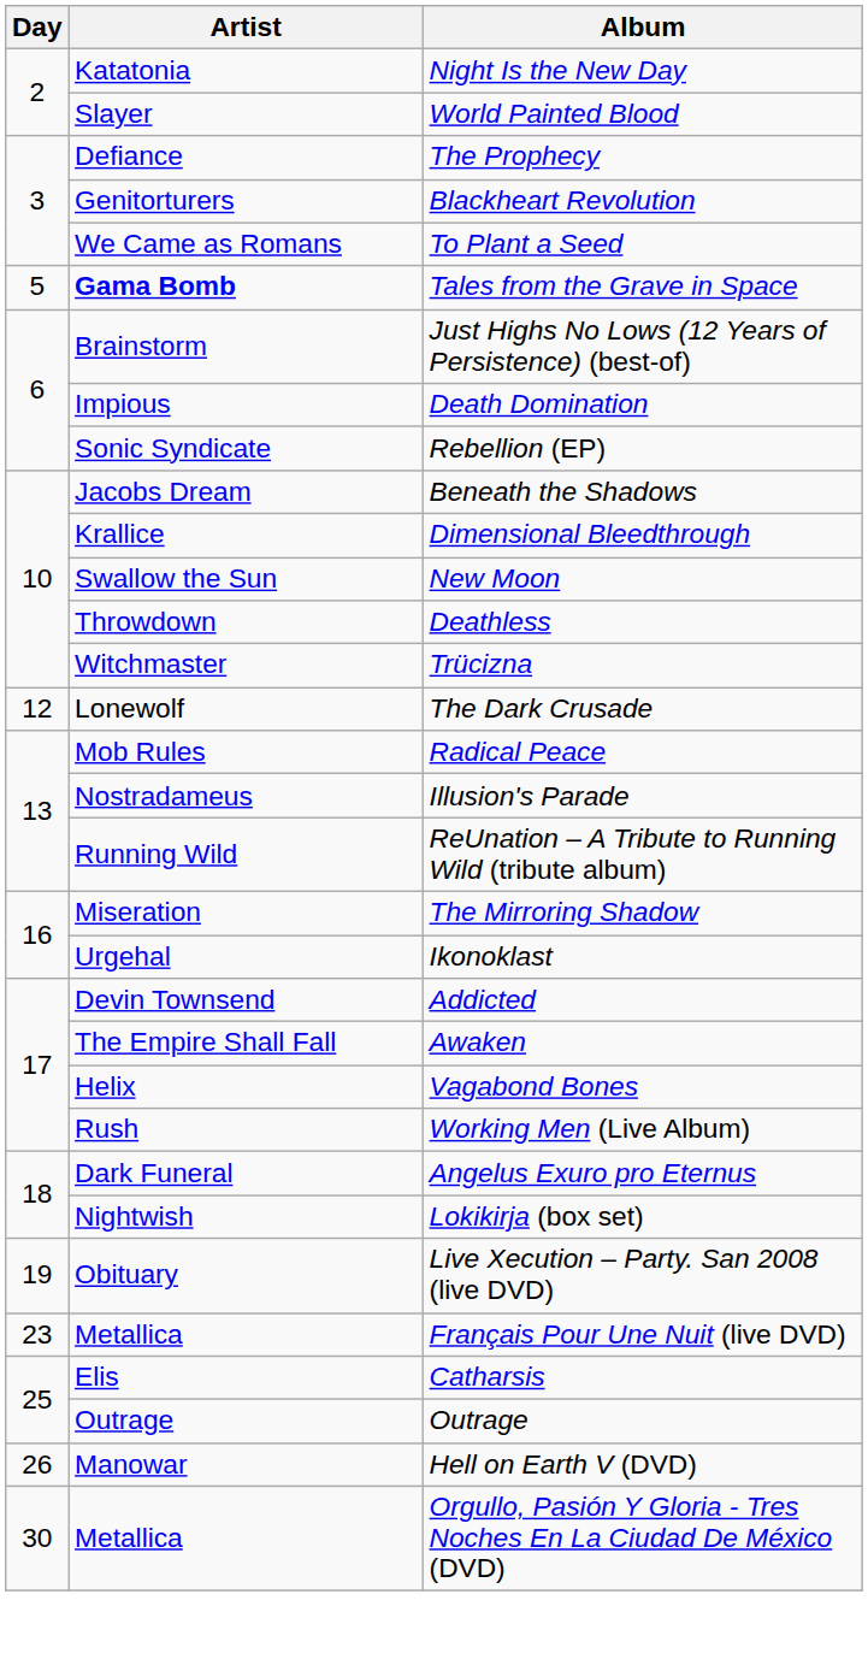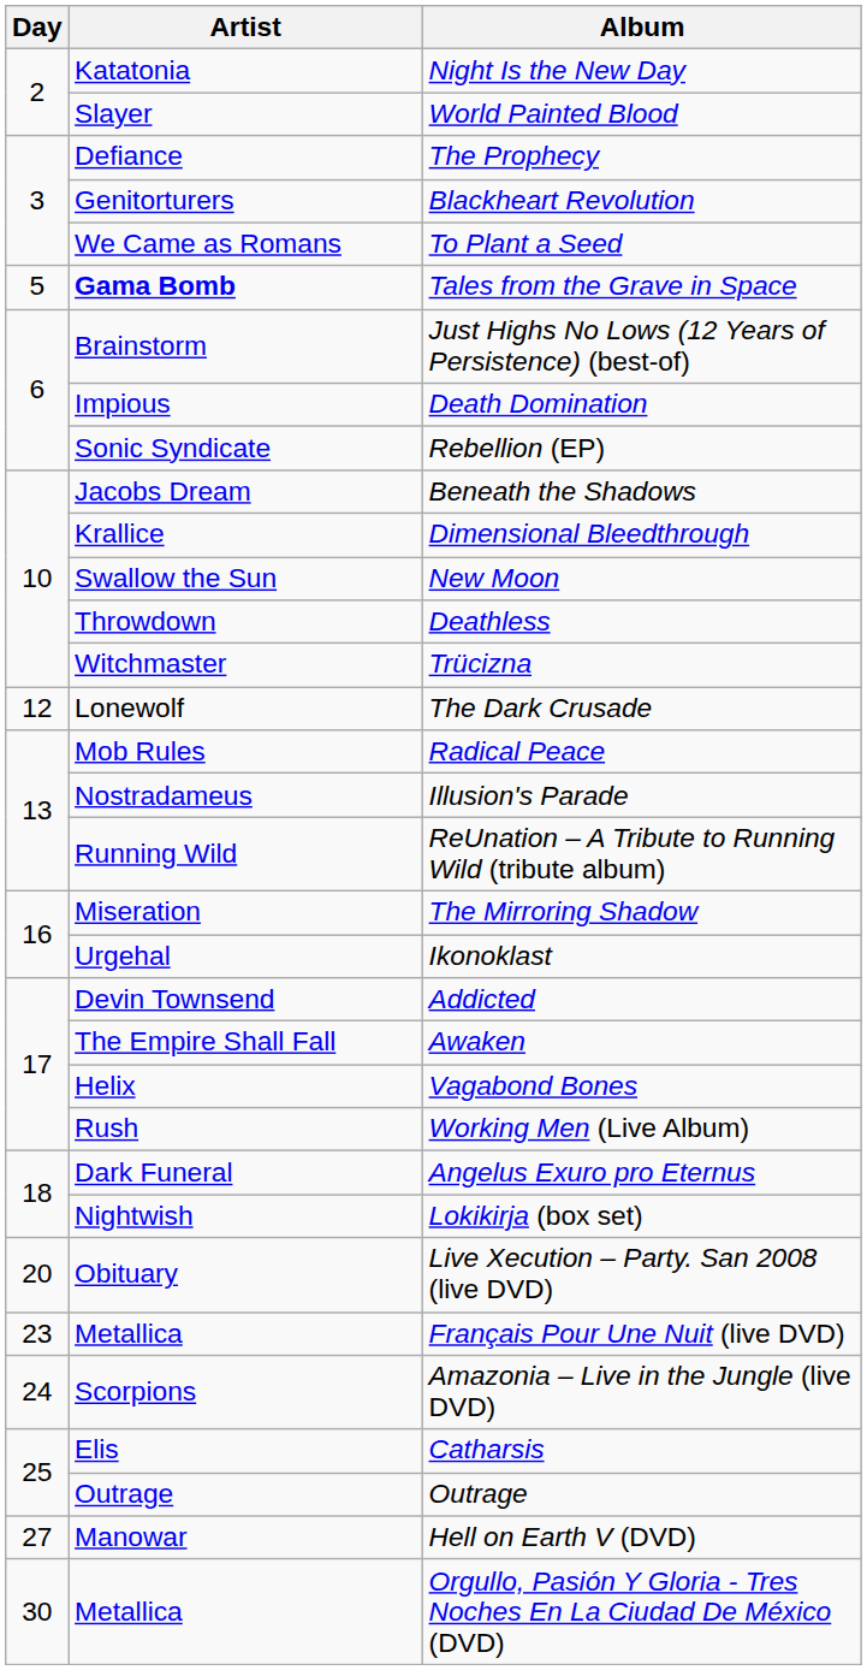Live Xecution – Party. San 2008 (live DVD) | Day: 19 -> 20
+ row: 24 | Scorpions | Amazonia – Live in the Jungle (live DVD)
Hell on Earth V (DVD) | Day: 26 -> 27
